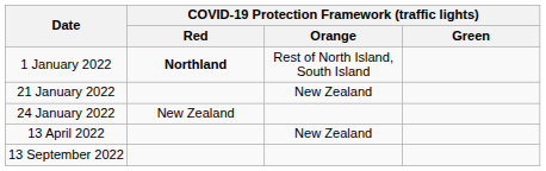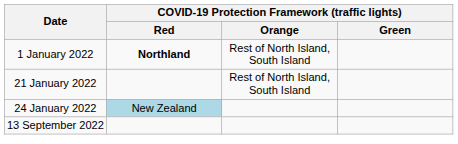21 January 2022 | COVID-19 Protection Framework (traffic lights) / Orange: New Zealand -> Rest of North Island, South Island
24 January 2022 | COVID-19 Protection Framework (traffic lights) / Red: no background -> lightblue background
- row: 13 April 2022 | New Zealand
